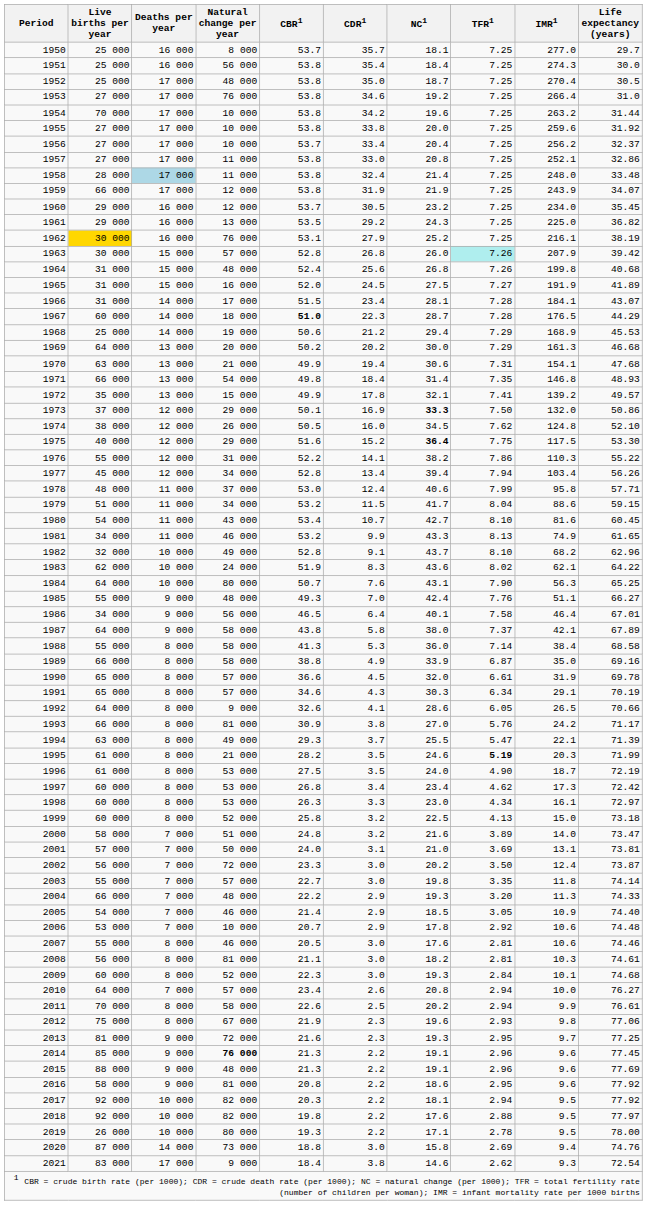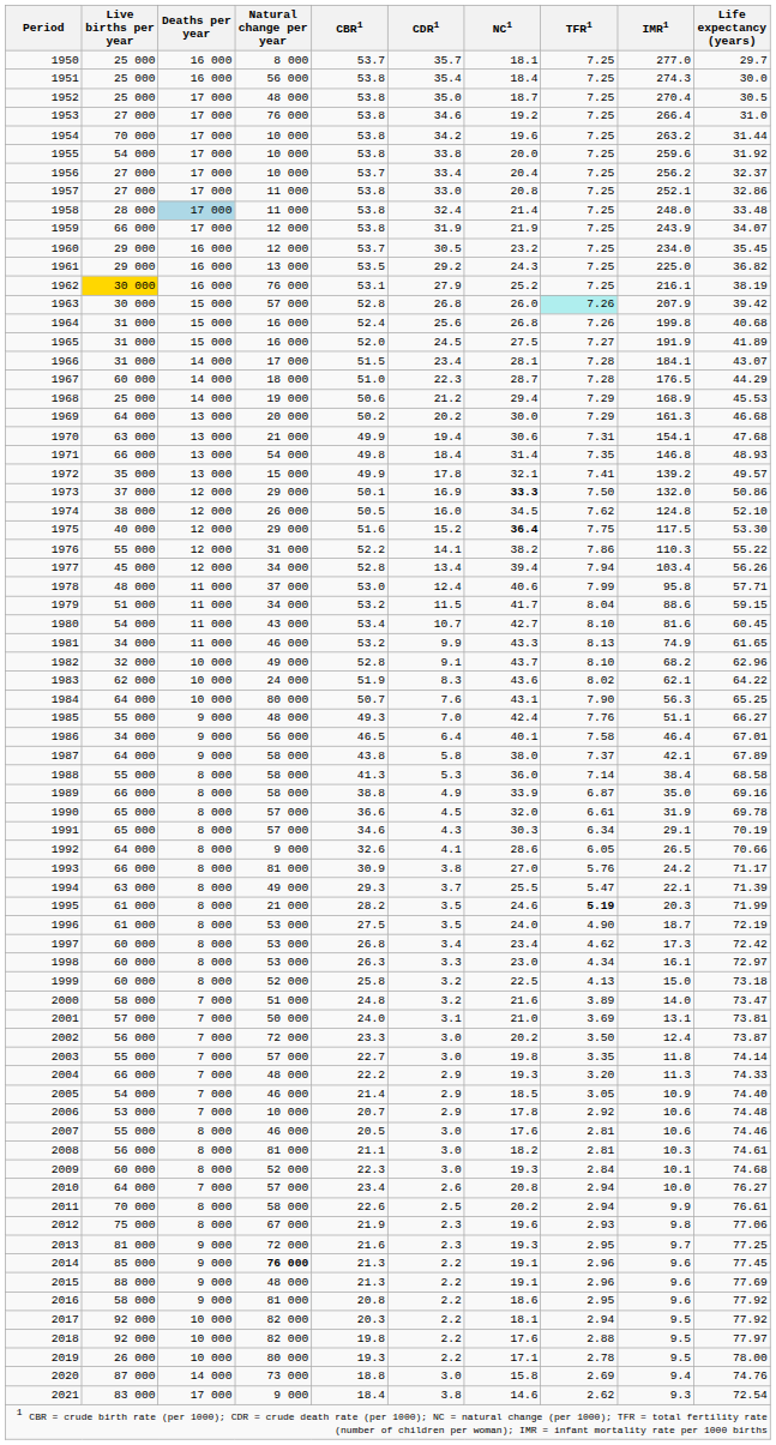1955 | Live births per year: 27 000 -> 54 000
1964 | Natural change per year: 48 000 -> 16 000
1967 | CBR1: bold -> normal
